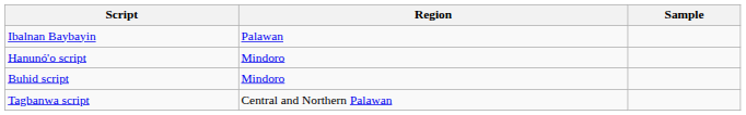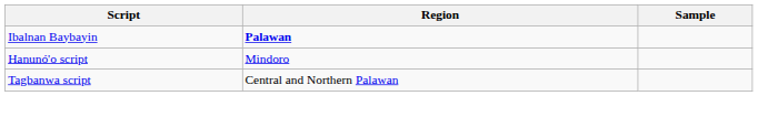Ibalnan Baybayin | Region: normal -> bold
- row: Buhid script | Mindoro
